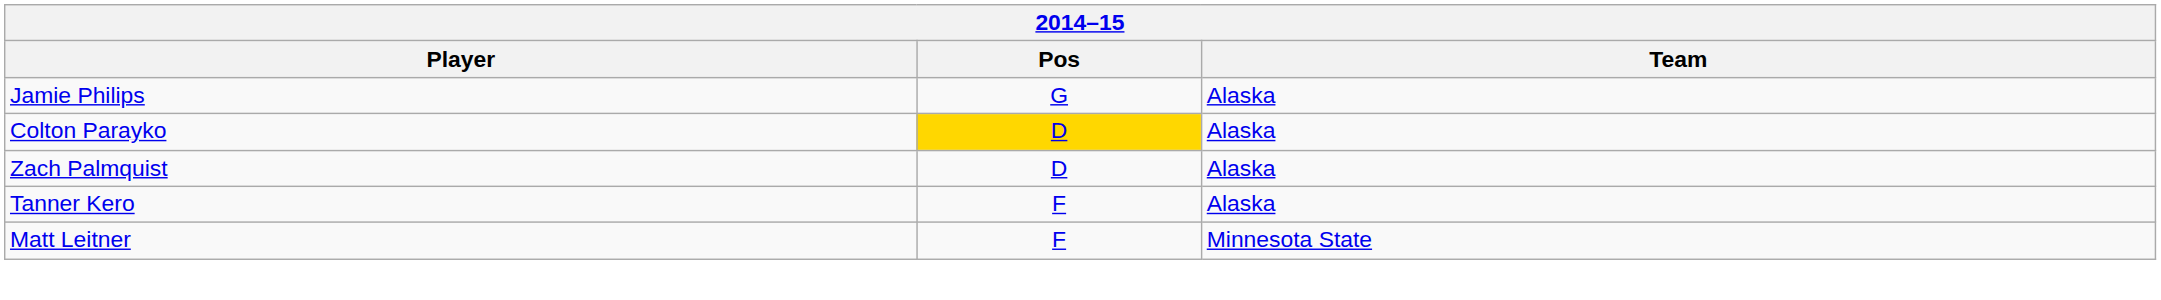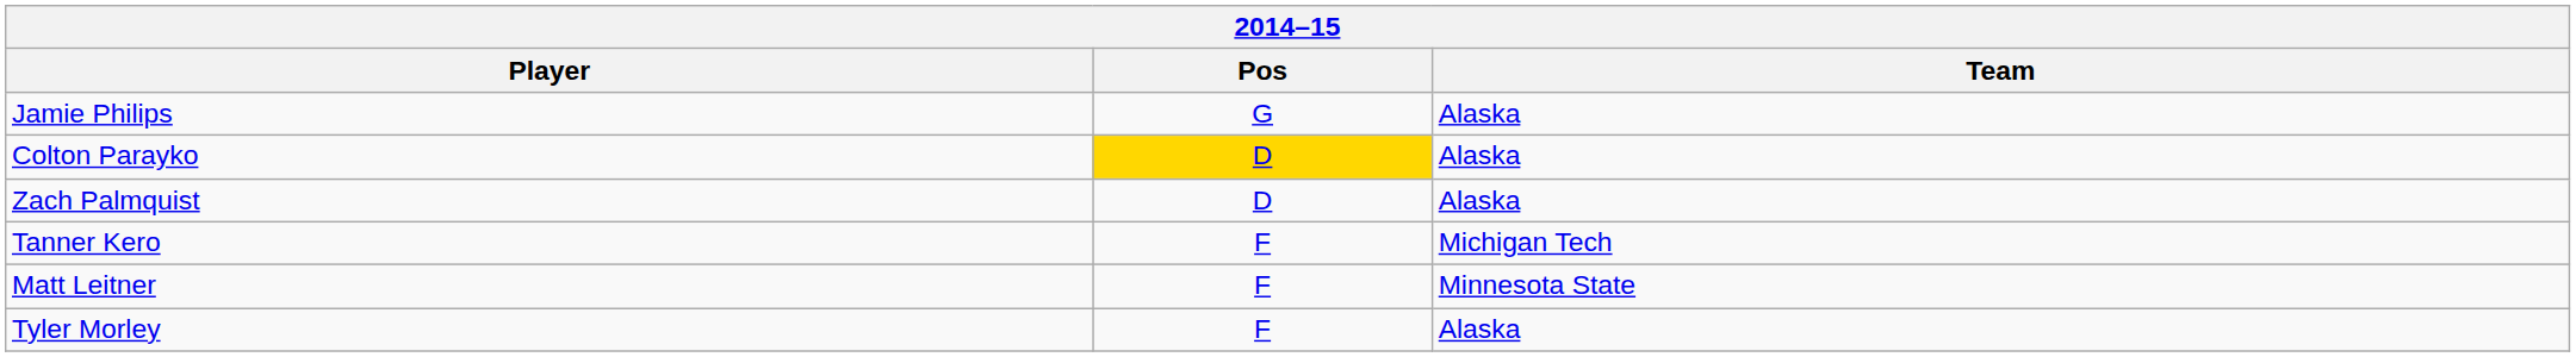Tanner Kero | Team: Alaska -> Michigan Tech
+ row: Tyler Morley | F | Alaska
